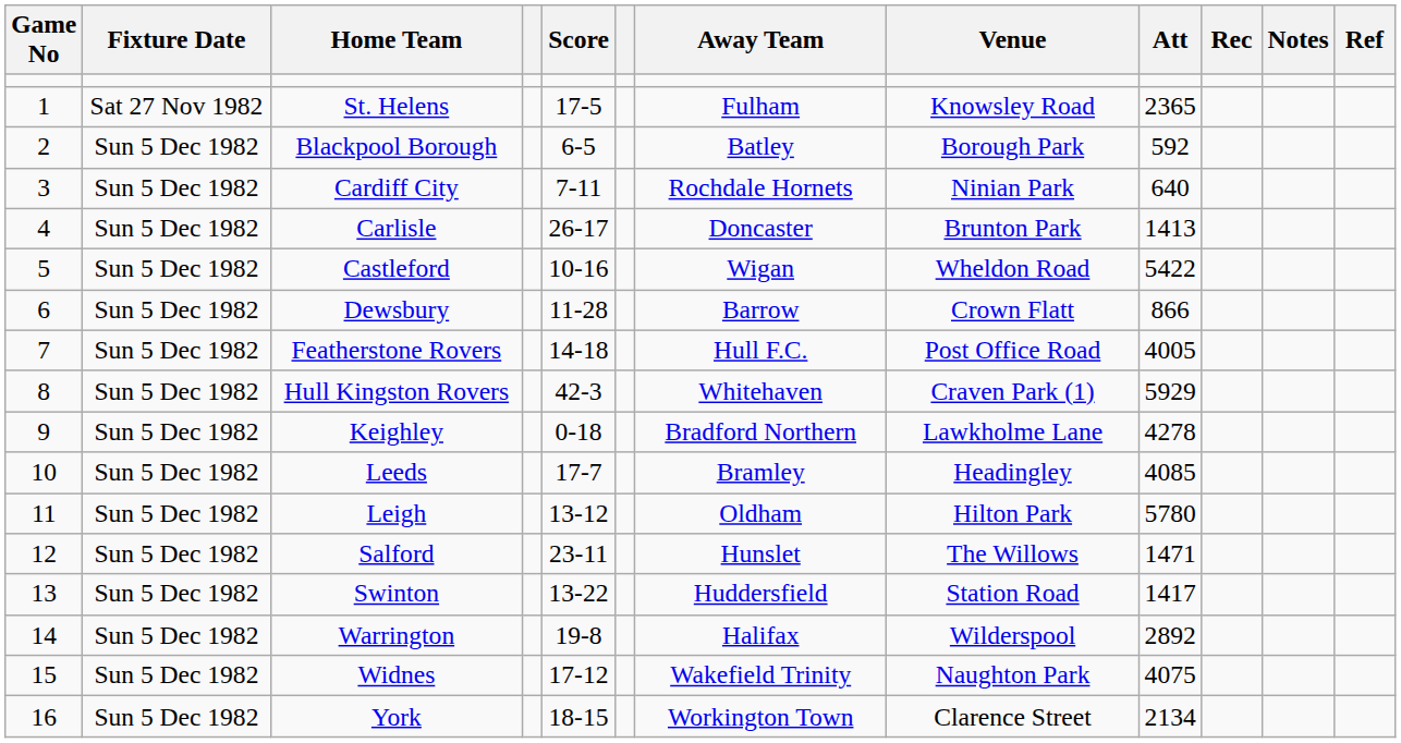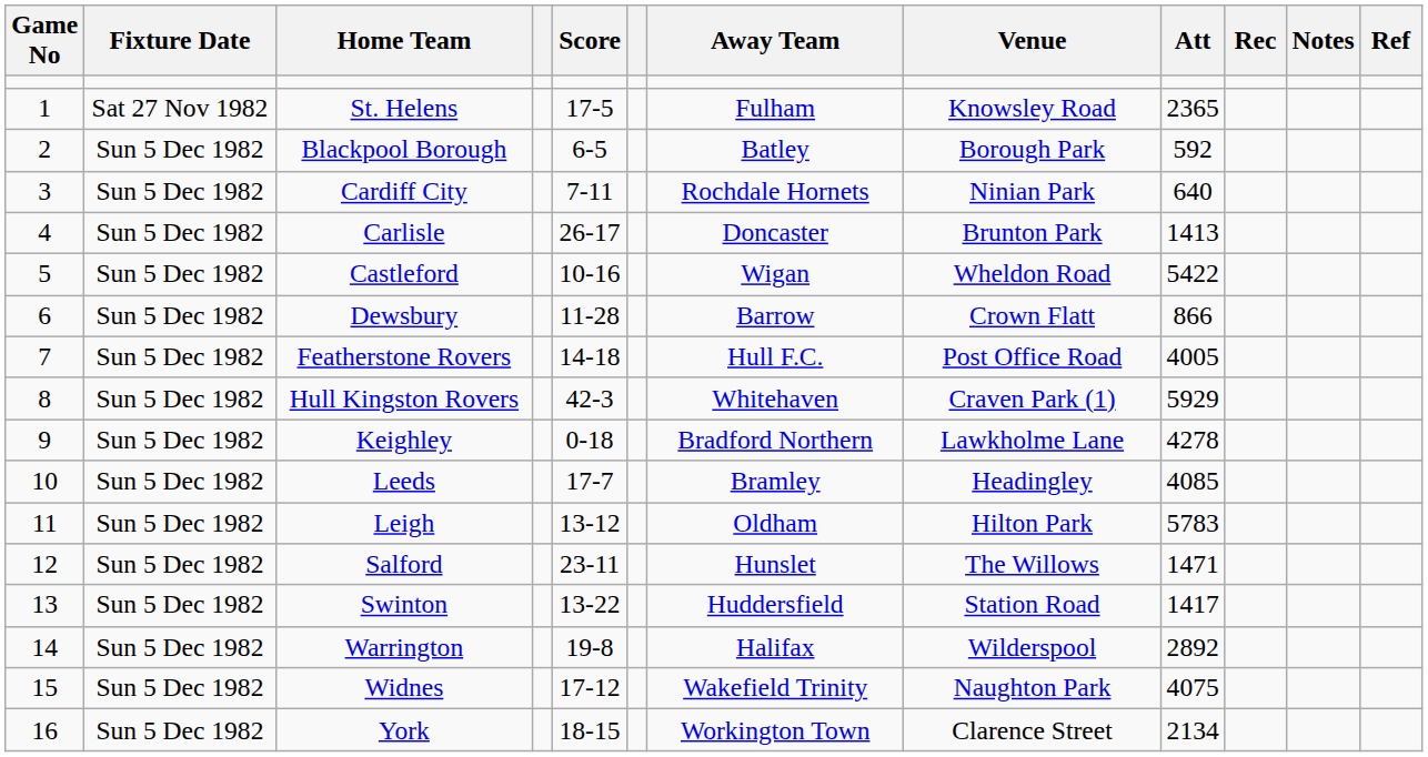Leigh | Att: 5780 -> 5783
